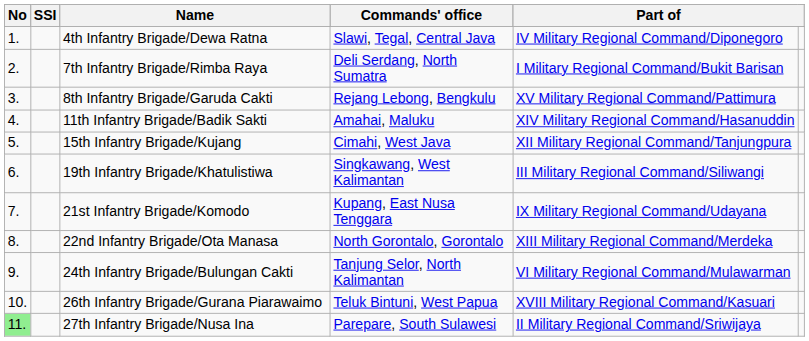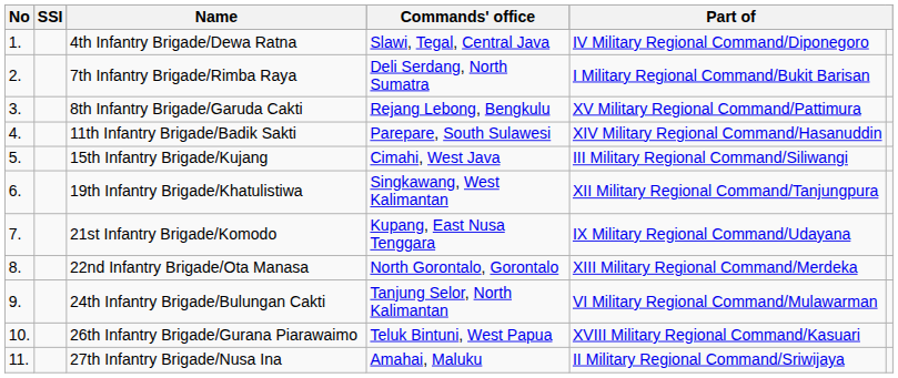11th Infantry Brigade/Badik Sakti | Commands' office: Amahai, Maluku -> Parepare, South Sulawesi
15th Infantry Brigade/Kujang | column 5: XII Military Regional Command/Tanjungpura -> III Military Regional Command/Siliwangi
19th Infantry Brigade/Khatulistiwa | column 5: III Military Regional Command/Siliwangi -> XII Military Regional Command/Tanjungpura
27th Infantry Brigade/Nusa Ina | No: lightgreen background -> no background
27th Infantry Brigade/Nusa Ina | Commands' office: Parepare, South Sulawesi -> Amahai, Maluku
